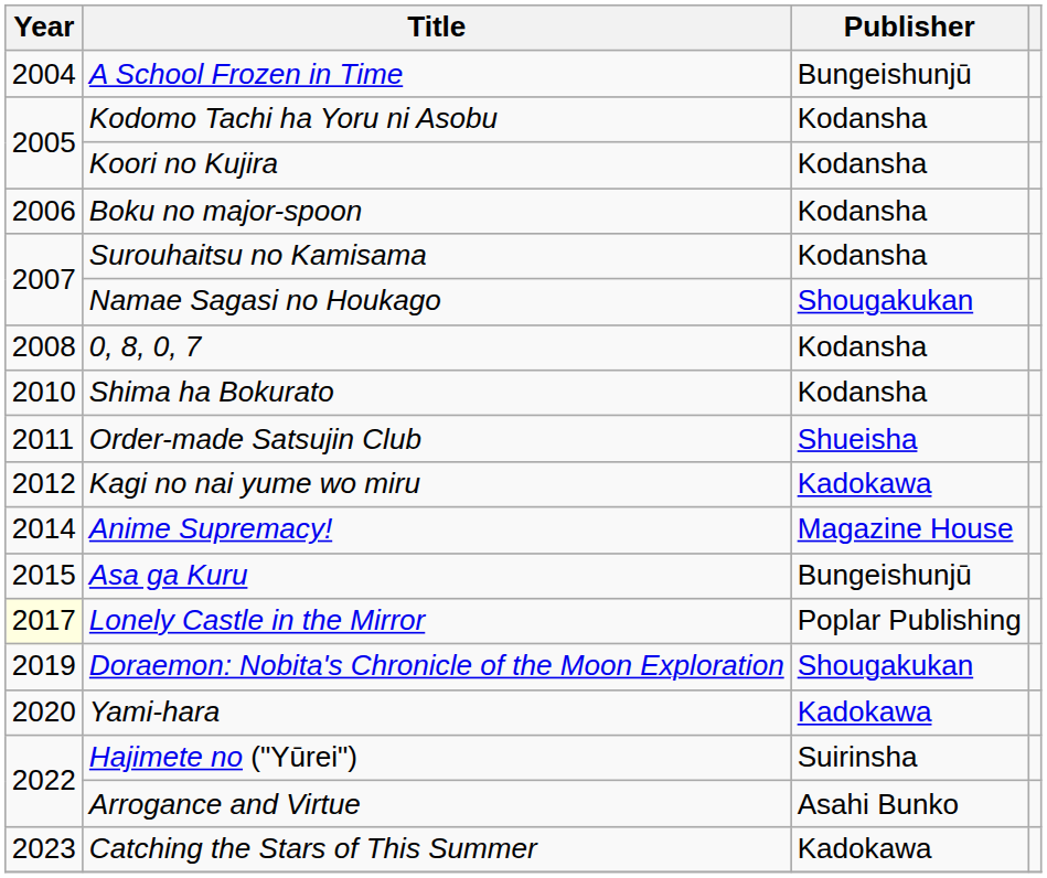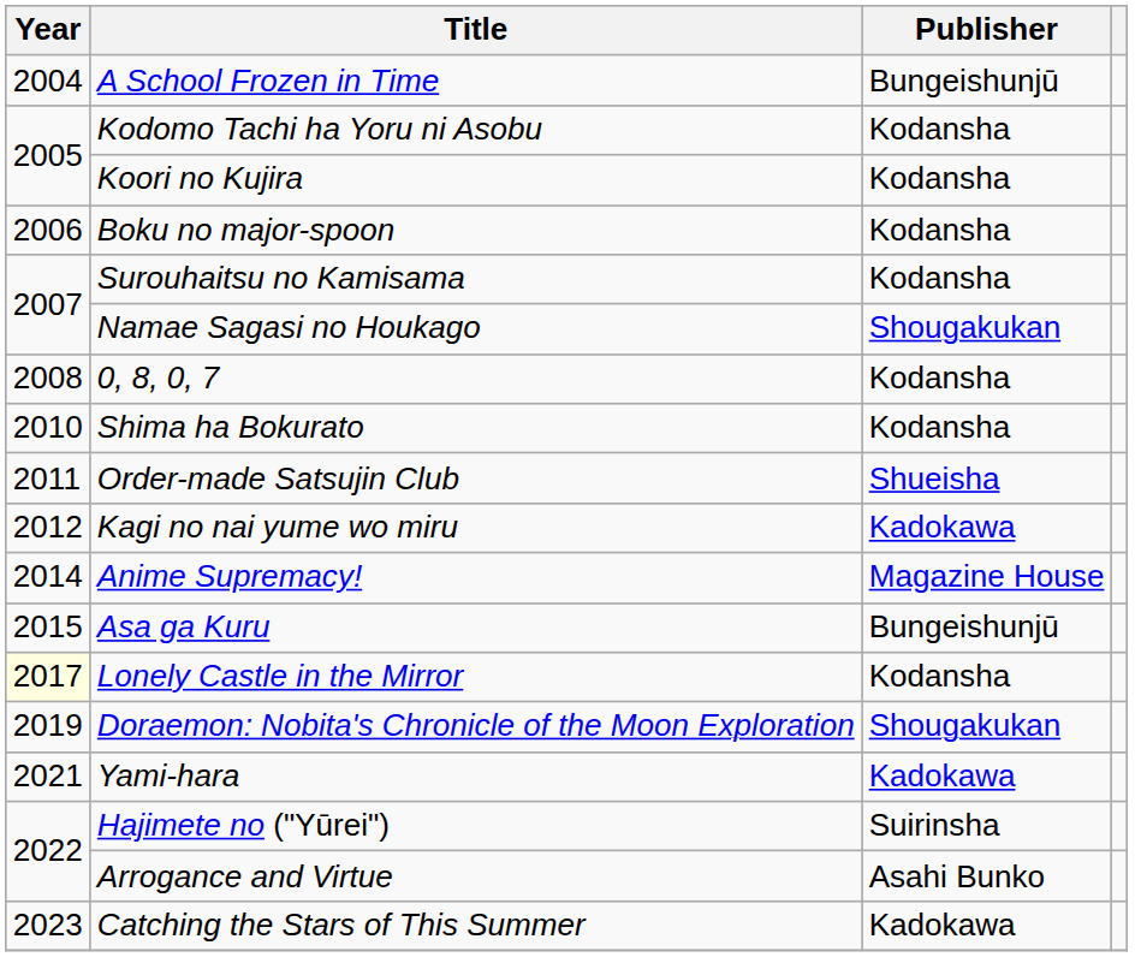Lonely Castle in the Mirror | Publisher: Poplar Publishing -> Kodansha
Yami-hara | Year: 2020 -> 2021
